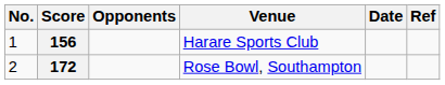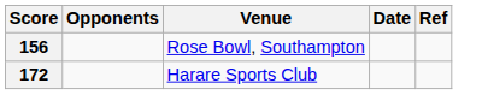- column: No. | 1 | 2
156 | Venue: Harare Sports Club -> Rose Bowl, Southampton
172 | Venue: Rose Bowl, Southampton -> Harare Sports Club
